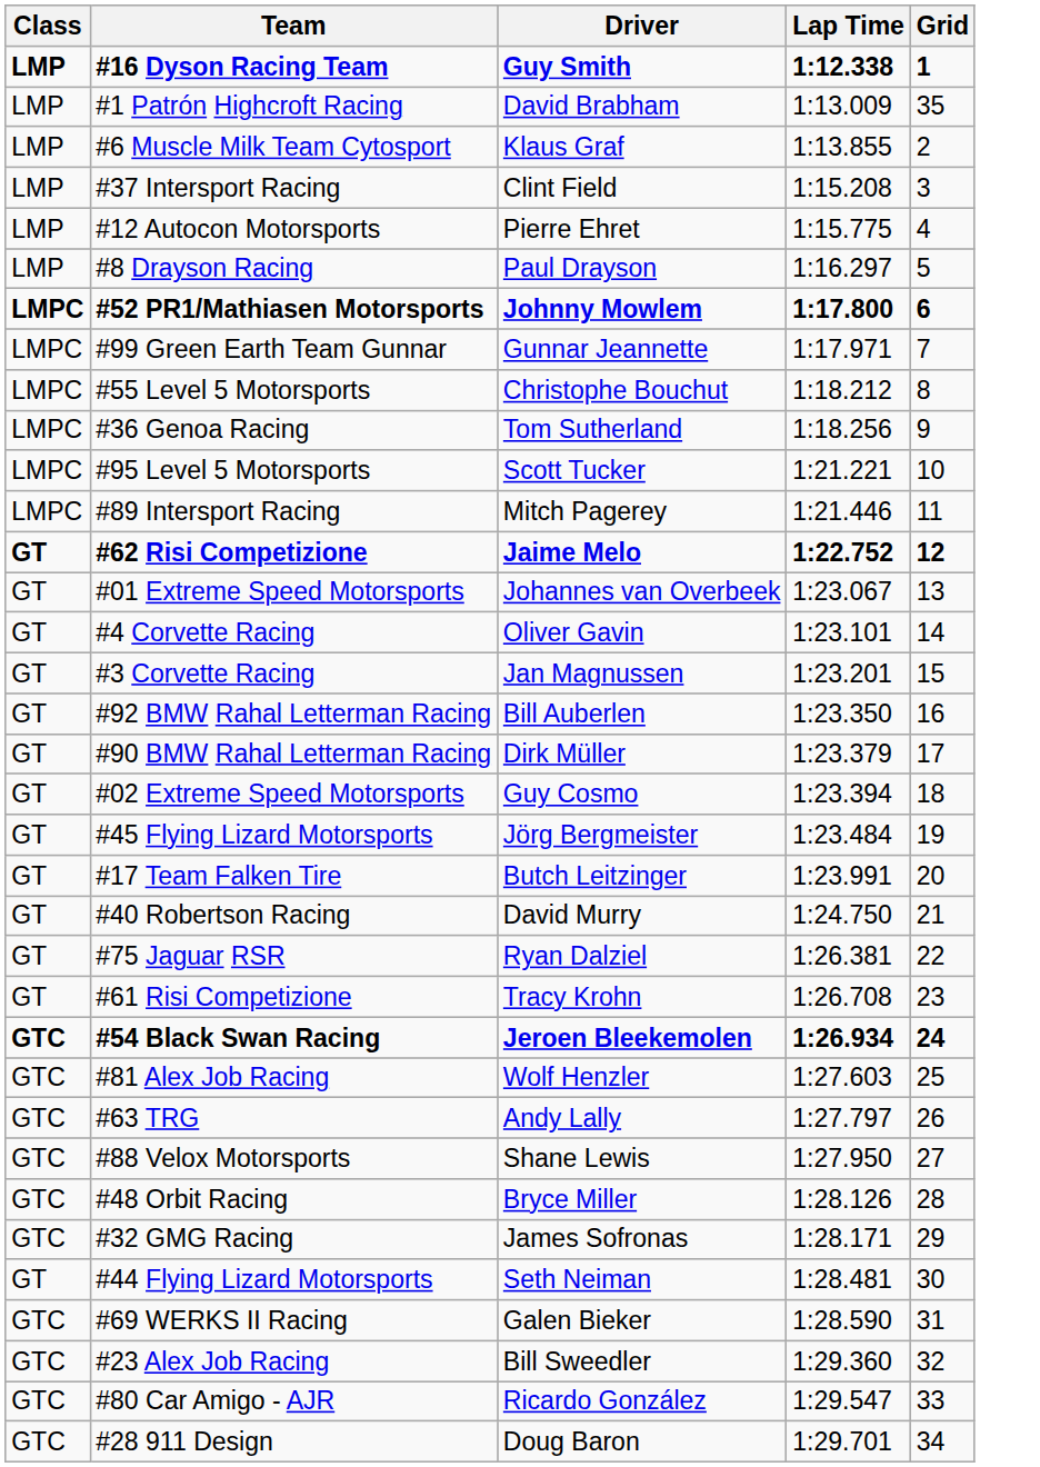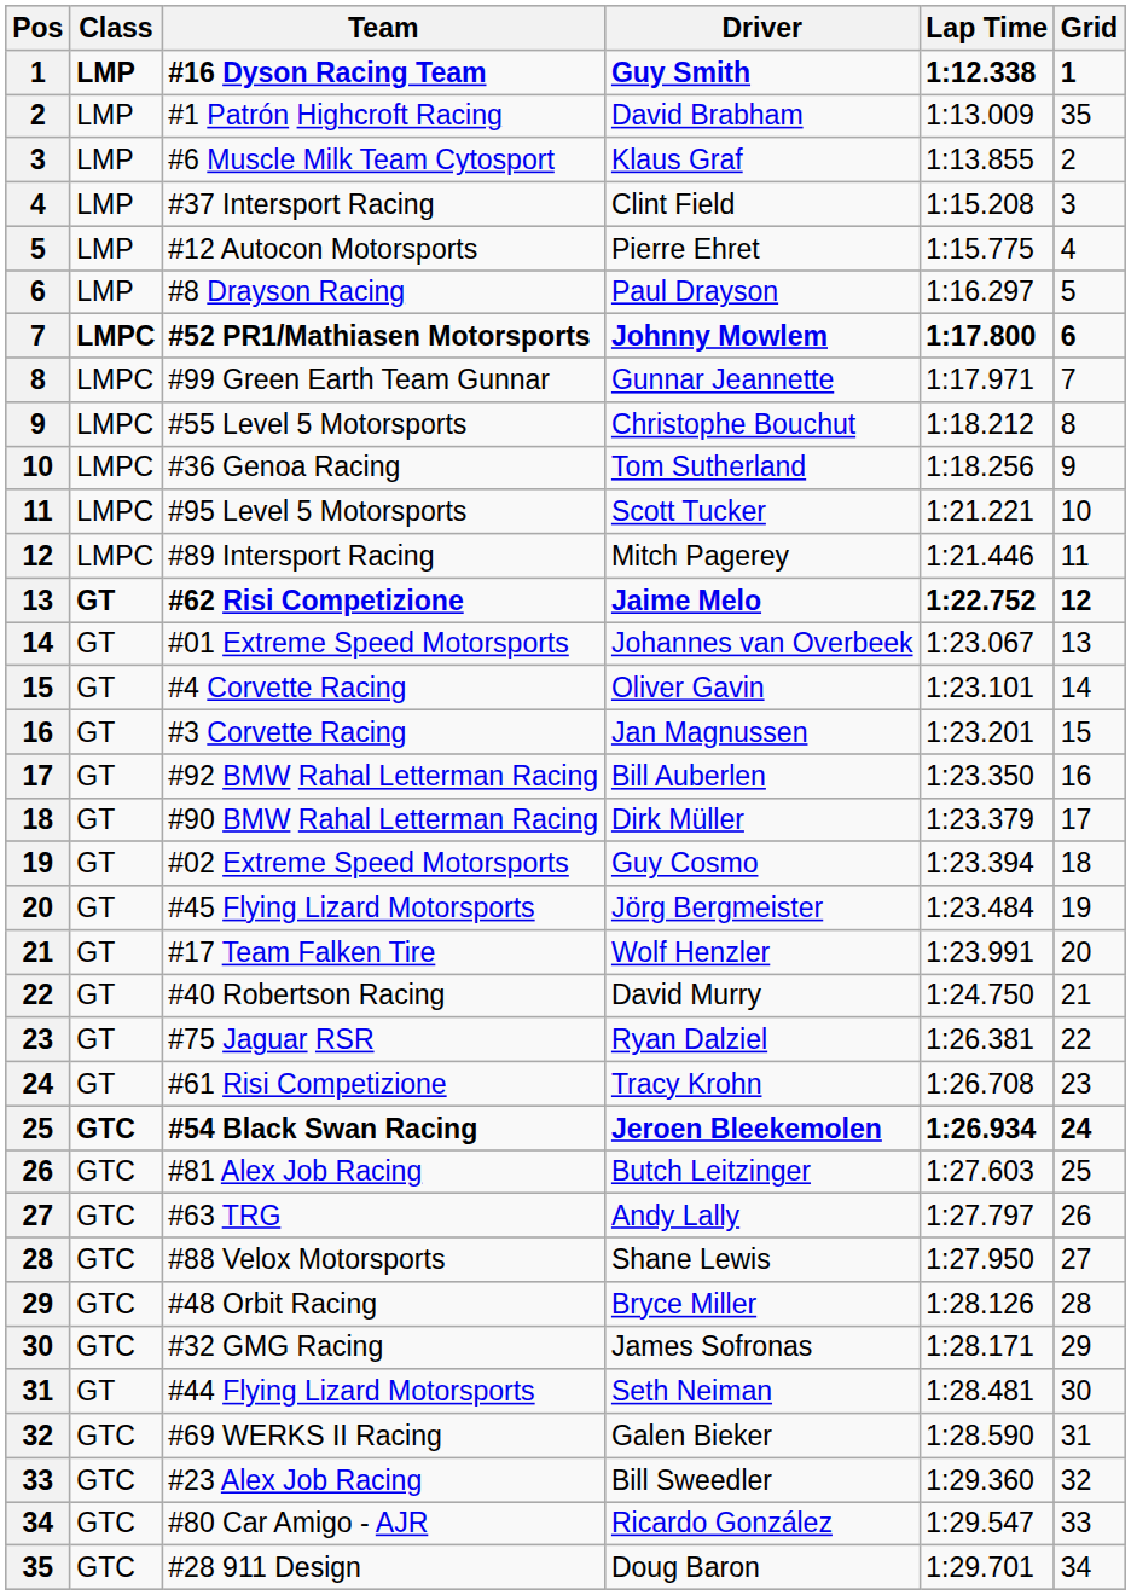+ column: Pos | 1 | 2 | 3 | 4 | 5 | 6 | 7 | 8 | 9 | 10 | 11 | 12 | 13 | 14 | 15 | 16 | 17 | 18 | 19 | 20 | 21 | 22 | 23 | 24 | 25 | 26 | 27 | 28 | 29 | 30 | 31 | 32 | 33 | 34 | 35
#17 Team Falken Tire | Driver: Butch Leitzinger -> Wolf Henzler
#81 Alex Job Racing | Driver: Wolf Henzler -> Butch Leitzinger
